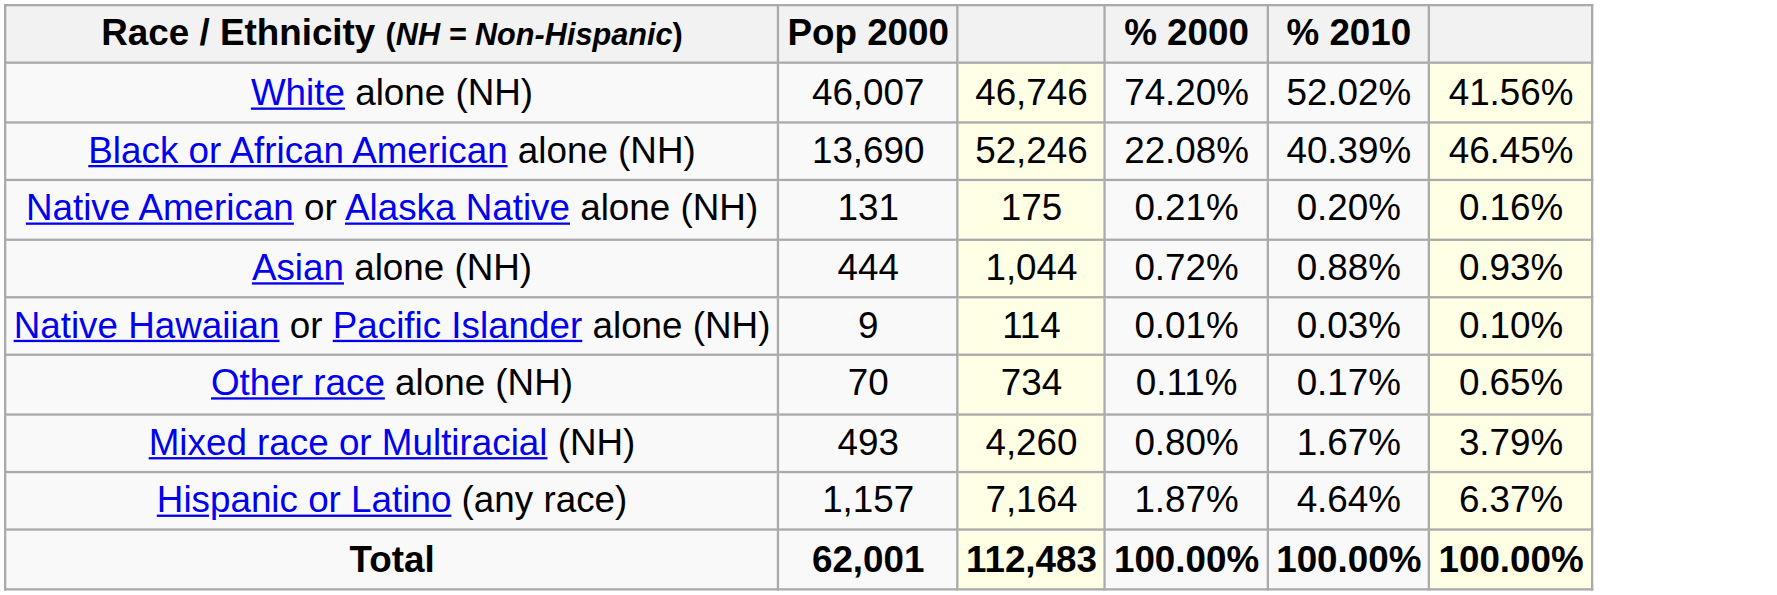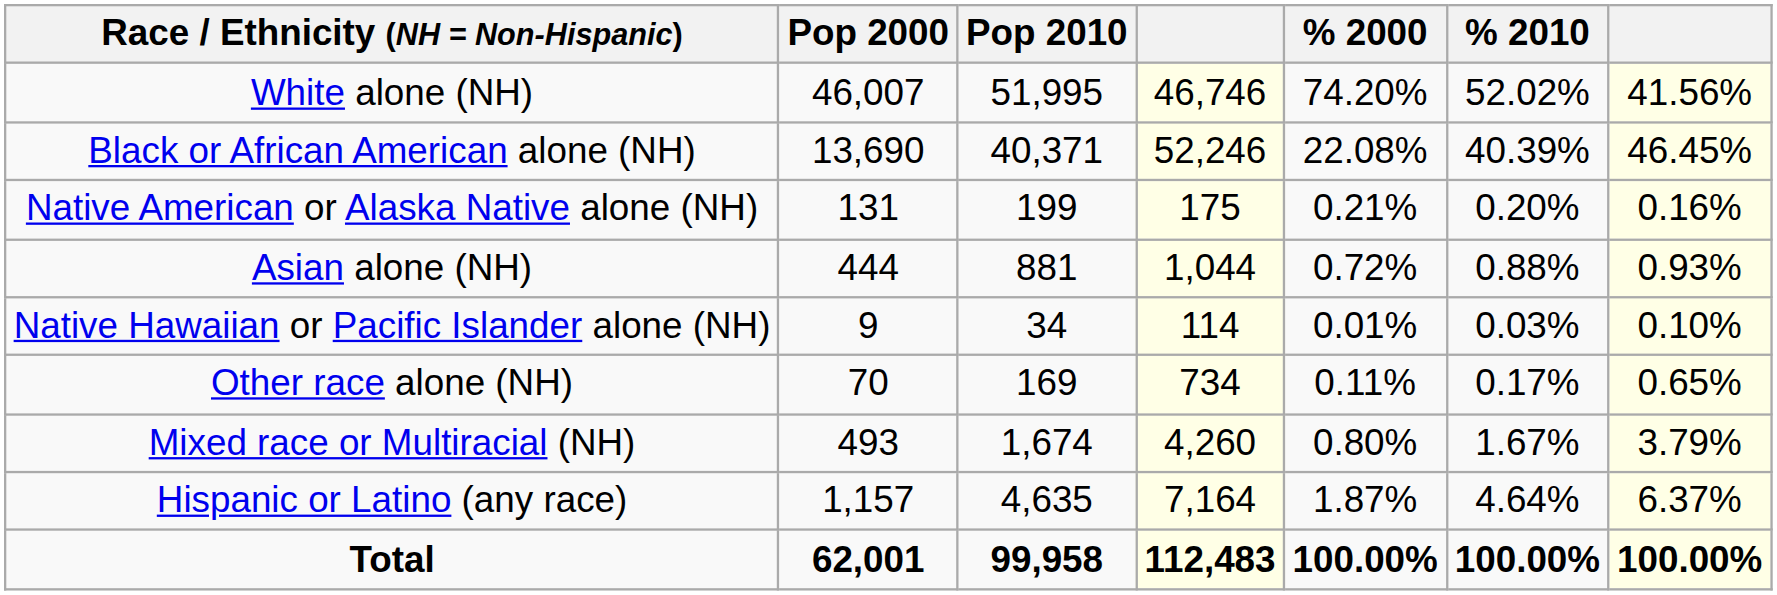+ column: Pop 2010 | 51,995 | 40,371 | 199 | 881 | 34 | 169 | 1,674 | 4,635 | 99,958
